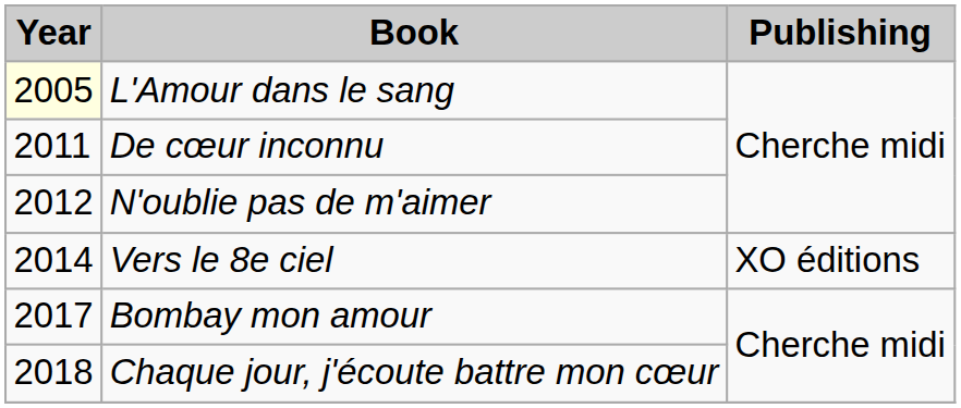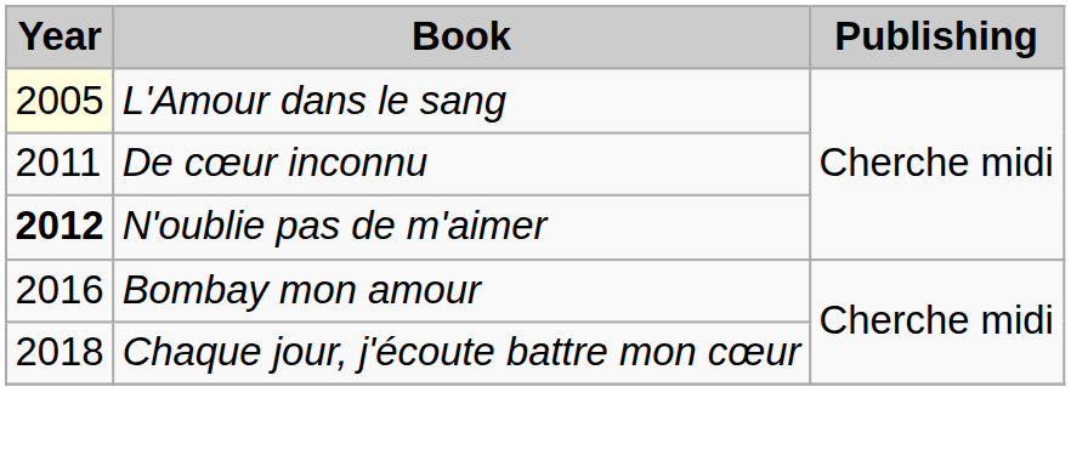N'oublie pas de m'aimer | Year: normal -> bold
- row: 2014 | Vers le 8e ciel | XO éditions
Bombay mon amour | Year: 2017 -> 2016
